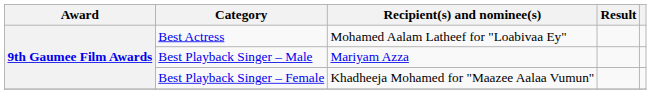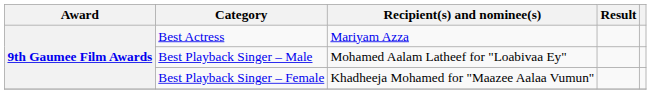Best Actress | Recipient(s) and nominee(s): Mohamed Aalam Latheef for "Loabivaa Ey" -> Mariyam Azza
Best Playback Singer – Male | Recipient(s) and nominee(s): Mariyam Azza -> Mohamed Aalam Latheef for "Loabivaa Ey"
